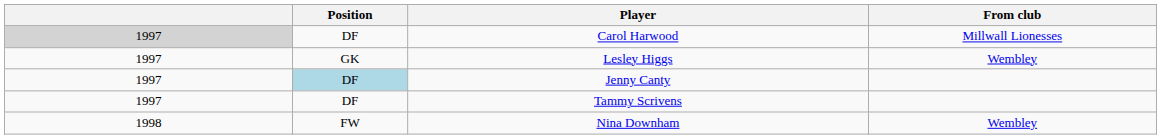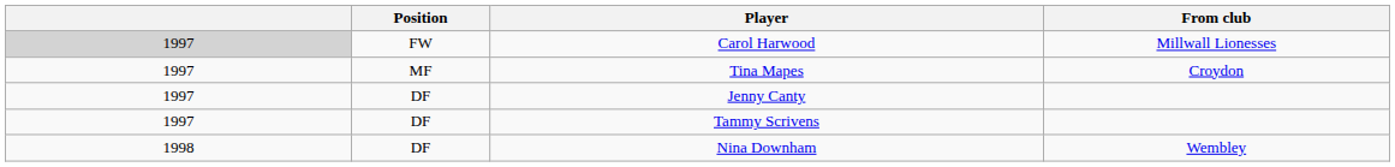Carol Harwood | Position: DF -> FW
+ row: 1997 | MF | Tina Mapes | Croydon
- row: 1997 | GK | Lesley Higgs | Wembley
Jenny Canty | Position: lightblue background -> no background
Nina Downham | Position: FW -> DF
